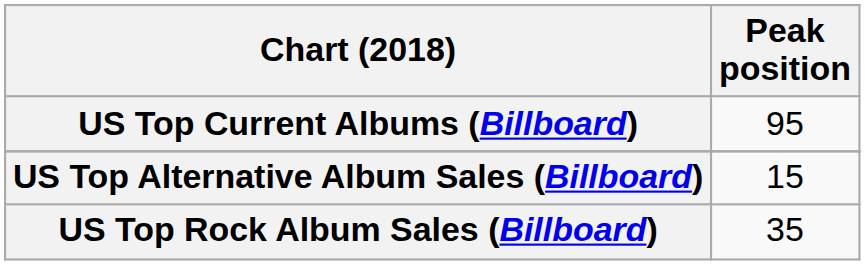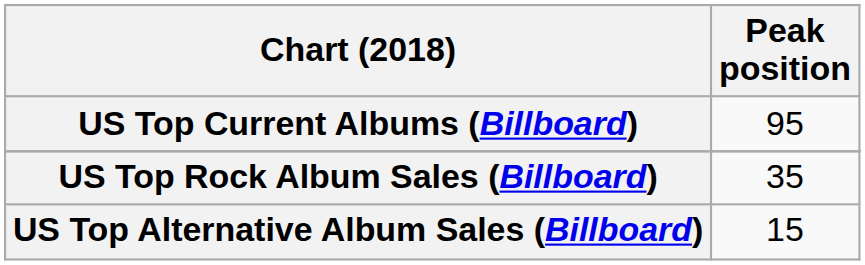rows swapped: US Top Alternative Album Sales (Billboard) <-> US Top Rock Album Sales (Billboard)
